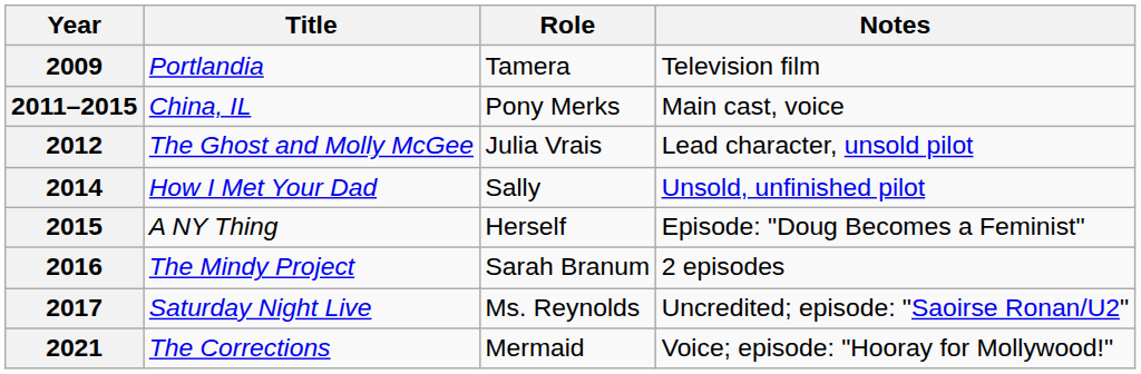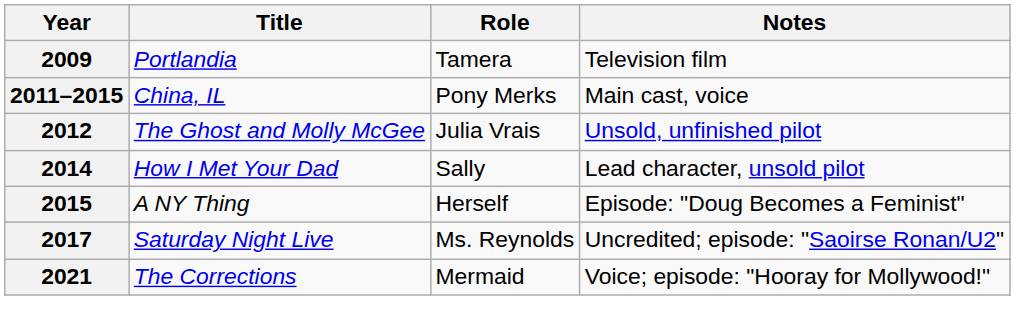2012 | Notes: Lead character, unsold pilot -> Unsold, unfinished pilot
2014 | Notes: Unsold, unfinished pilot -> Lead character, unsold pilot
- row: 2016 | The Mindy Project | Sarah Branum | 2 episodes
